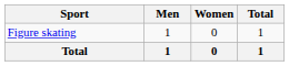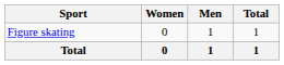columns swapped: Men <-> Women
